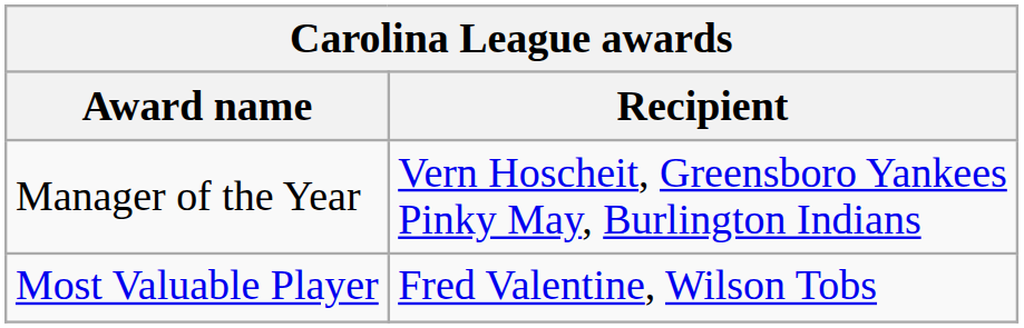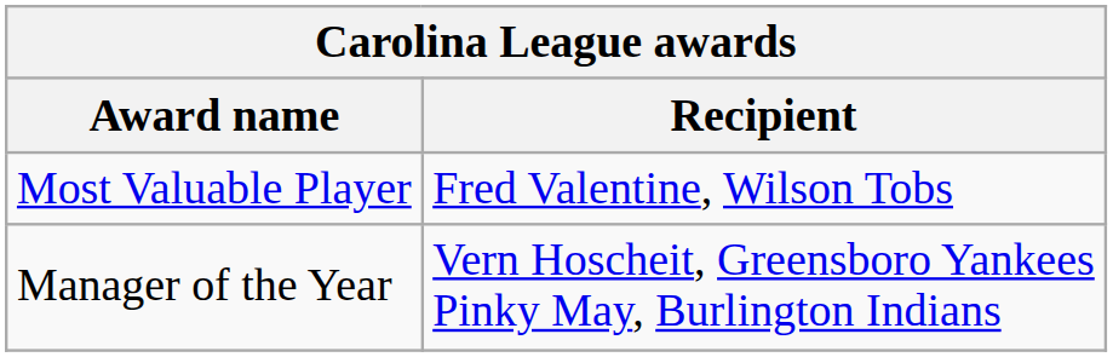rows swapped: Most Valuable Player <-> Manager of the Year
